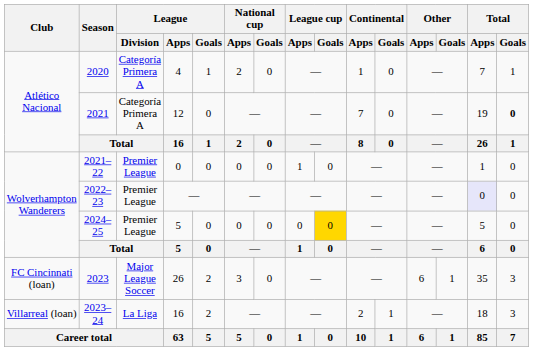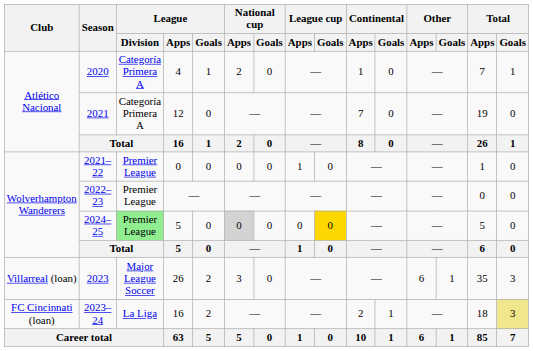2021 | Total / Goals: bold -> normal
2022–23 | Total / Apps: lavender background -> no background
2024–25 | League / Division: no background -> lightgreen background
2024–25 | National cup / Apps: no background -> lightgrey background
2023 | Club: FC Cincinnati (loan) -> Villarreal (loan)
2023–24 | Club: Villarreal (loan) -> FC Cincinnati (loan)
2023–24 | Total / Goals: no background -> khaki background
